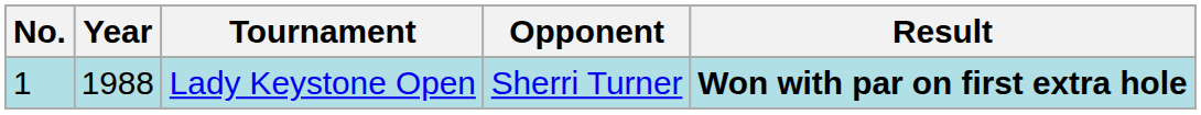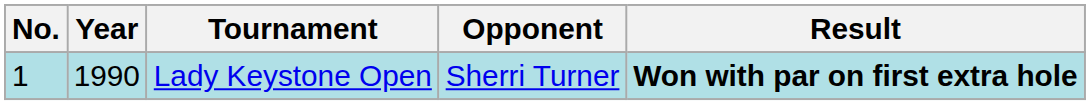Lady Keystone Open | Year: 1988 -> 1990
